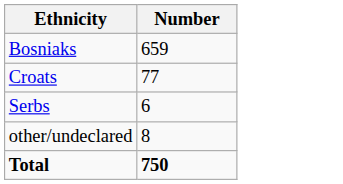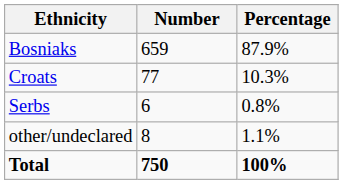+ column: Percentage | 87.9% | 10.3% | 0.8% | 1.1% | 100%
